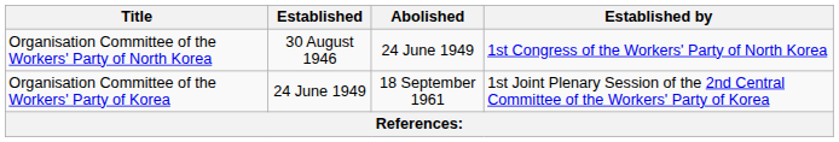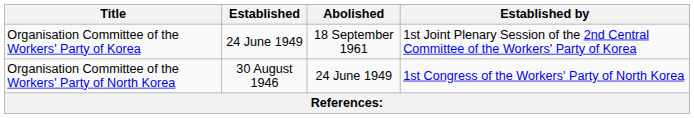rows swapped: Organisation Committee of the Workers' Party of North Korea <-> Organisation Committee of the Workers' Party of Korea
